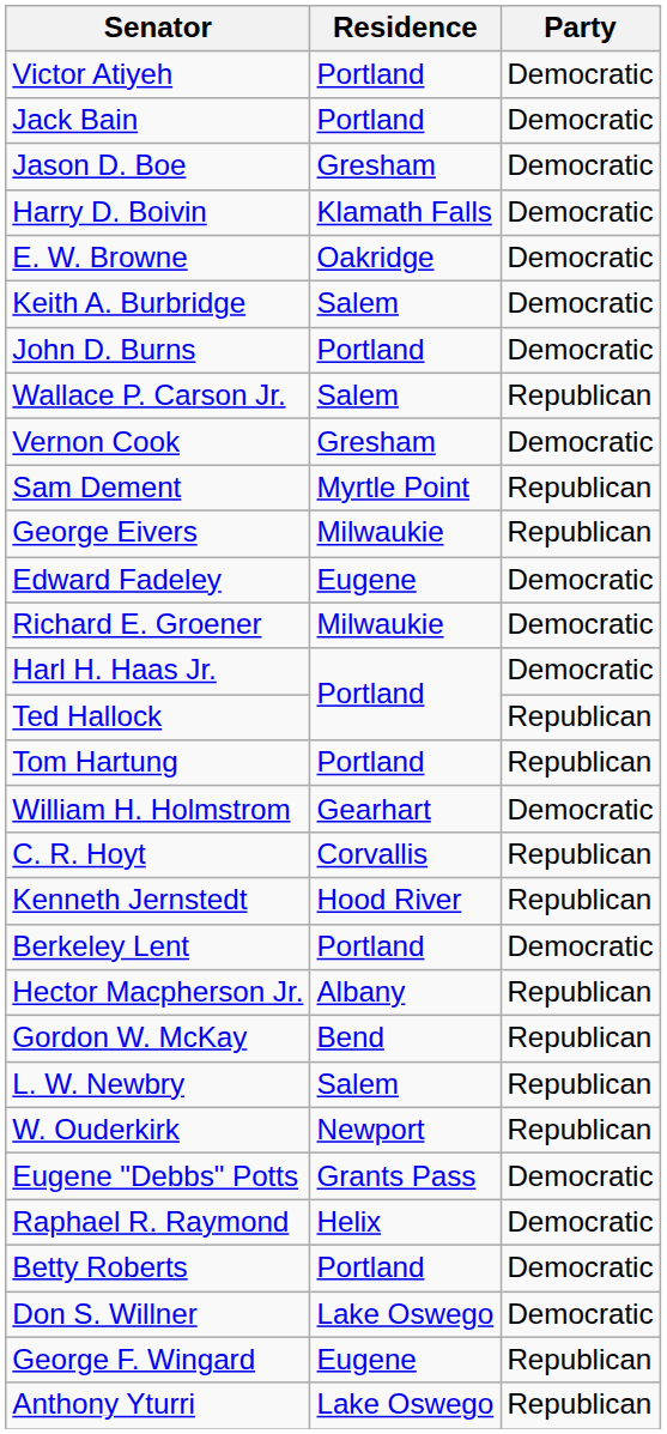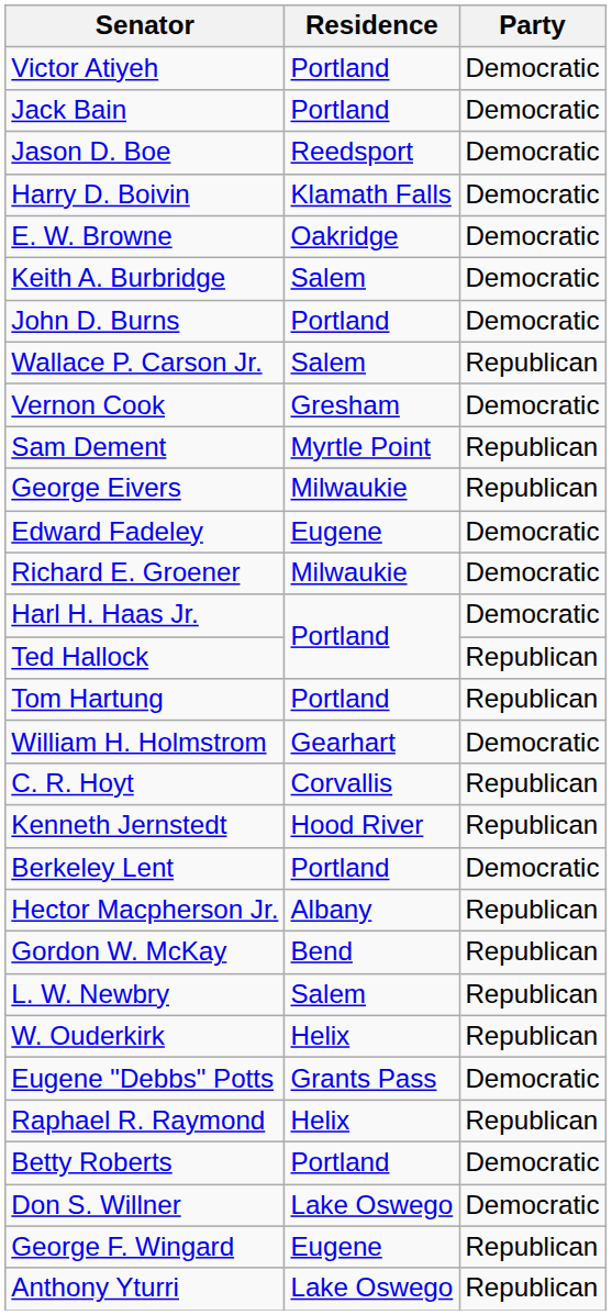Jason D. Boe | Residence: Gresham -> Reedsport
W. Ouderkirk | Residence: Newport -> Helix
Raphael R. Raymond | Party: Democratic -> Republican
